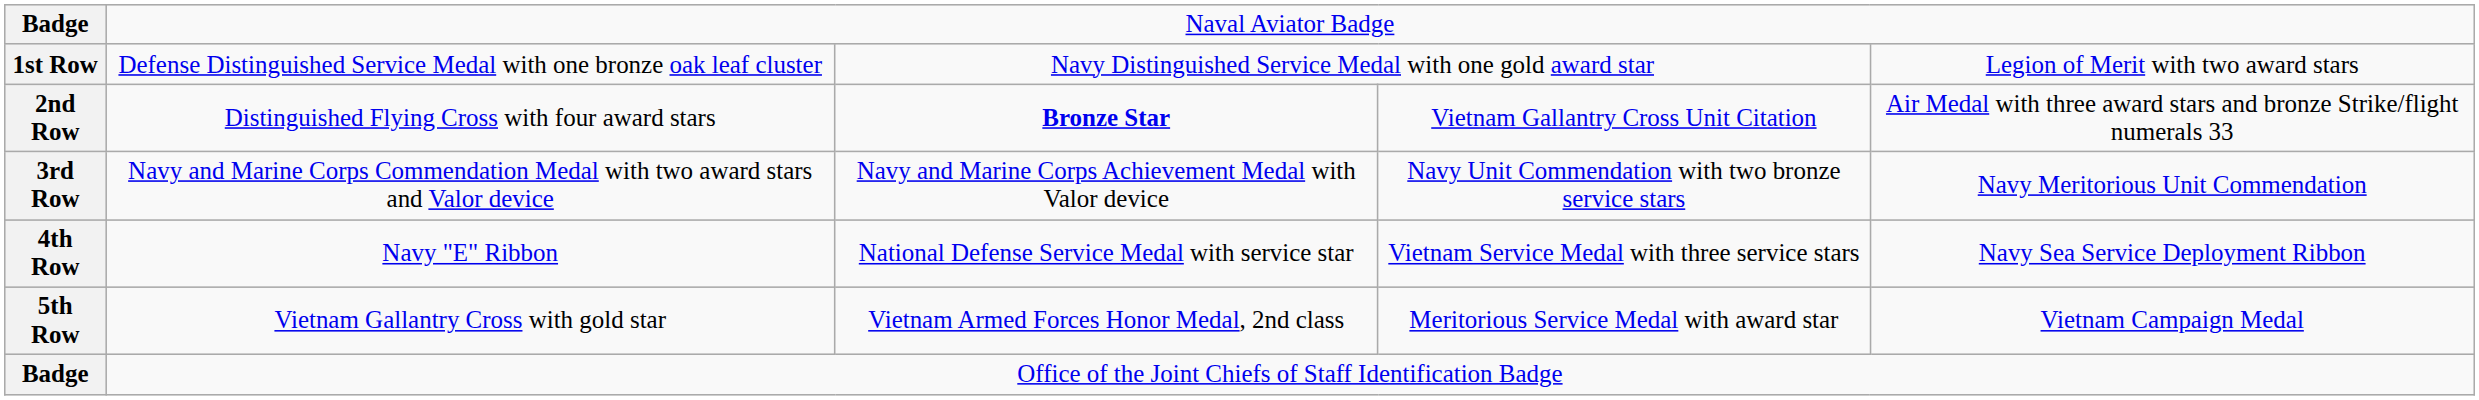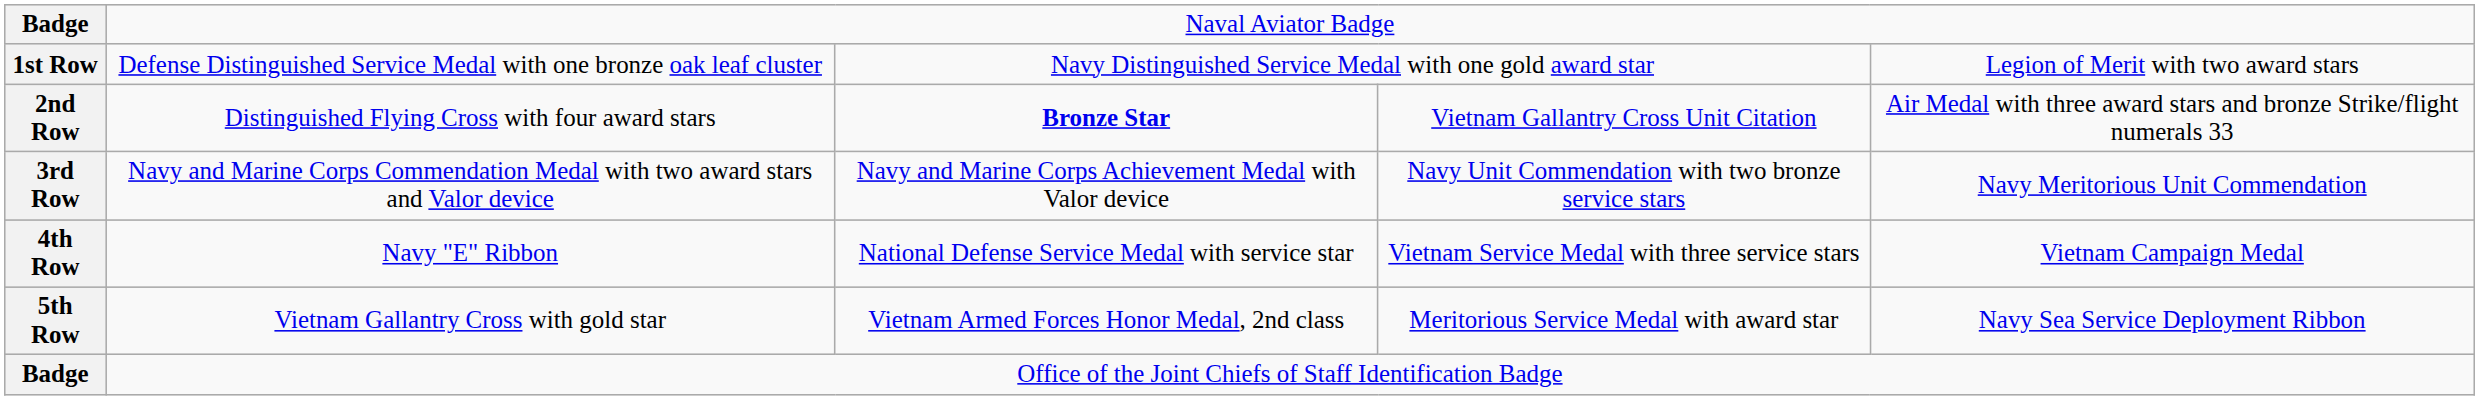4th Row | column 5: Navy Sea Service Deployment Ribbon -> Vietnam Campaign Medal
5th Row | column 5: Vietnam Campaign Medal -> Navy Sea Service Deployment Ribbon
